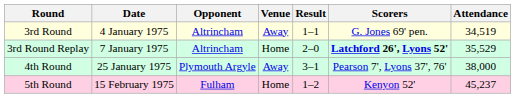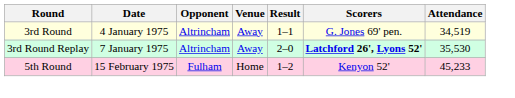3rd Round Replay | Venue: Home -> Away
3rd Round Replay | Attendance: 35,529 -> 35,530
- row: 4th Round | 25 January 1975 | Plymouth Argyle | Away | 3–1 | Pearson 7', Lyons 37', 76' | 38,000
5th Round | Attendance: 45,237 -> 45,233
